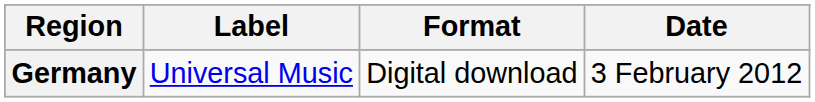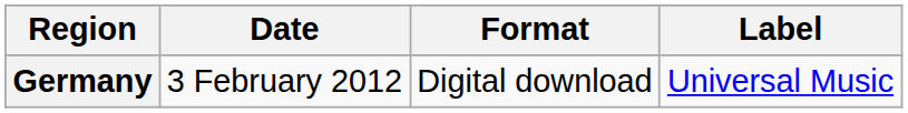columns swapped: Date <-> Label
